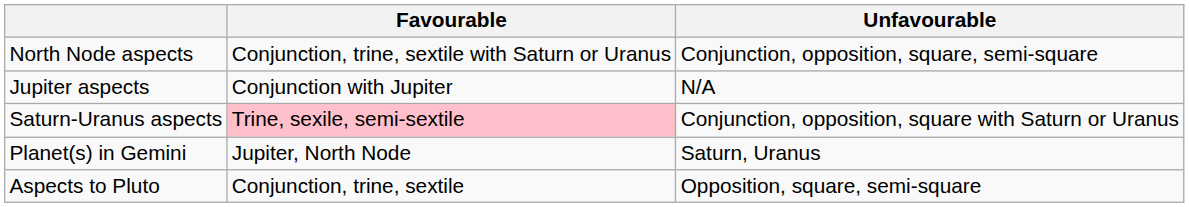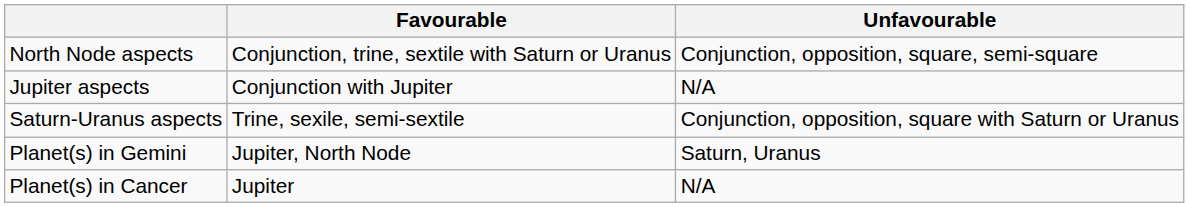Saturn-Uranus aspects | Favourable: pink background -> no background
+ row: Planet(s) in Cancer | Jupiter | N/A
- row: Aspects to Pluto | Conjunction, trine, sextile | Opposition, square, semi-square
